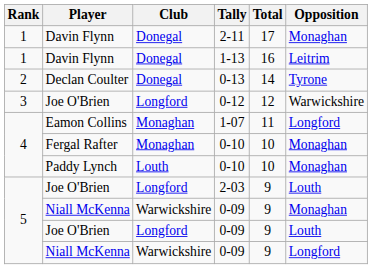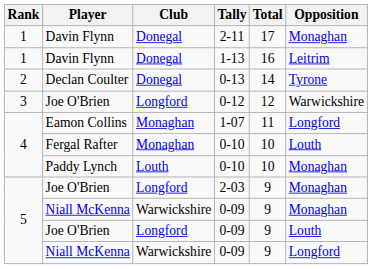Fergal Rafter / 0-10 | Opposition: Monaghan -> Louth
2-03 | Opposition: Louth -> Monaghan
